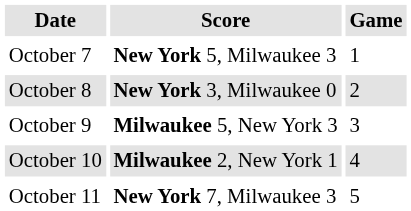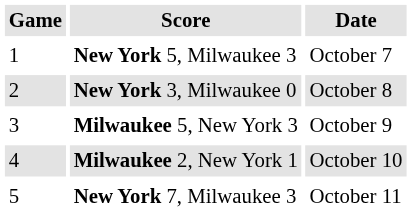columns swapped: Game <-> Date
